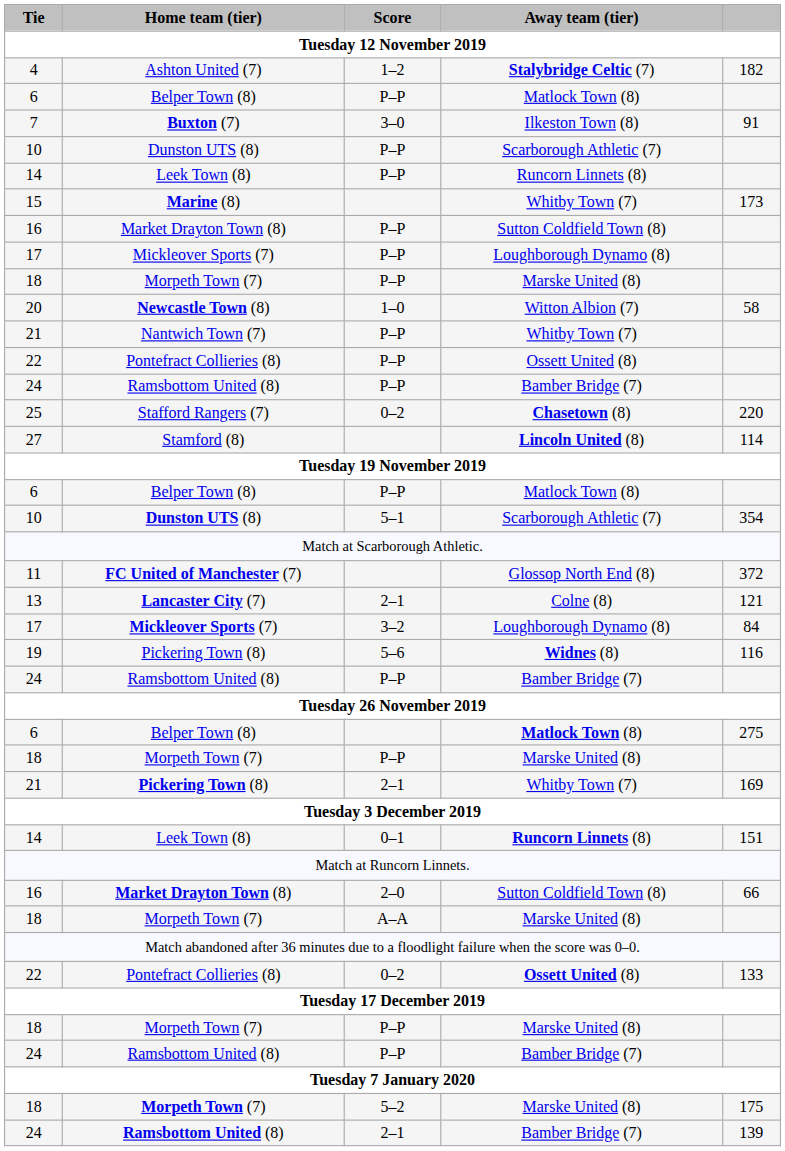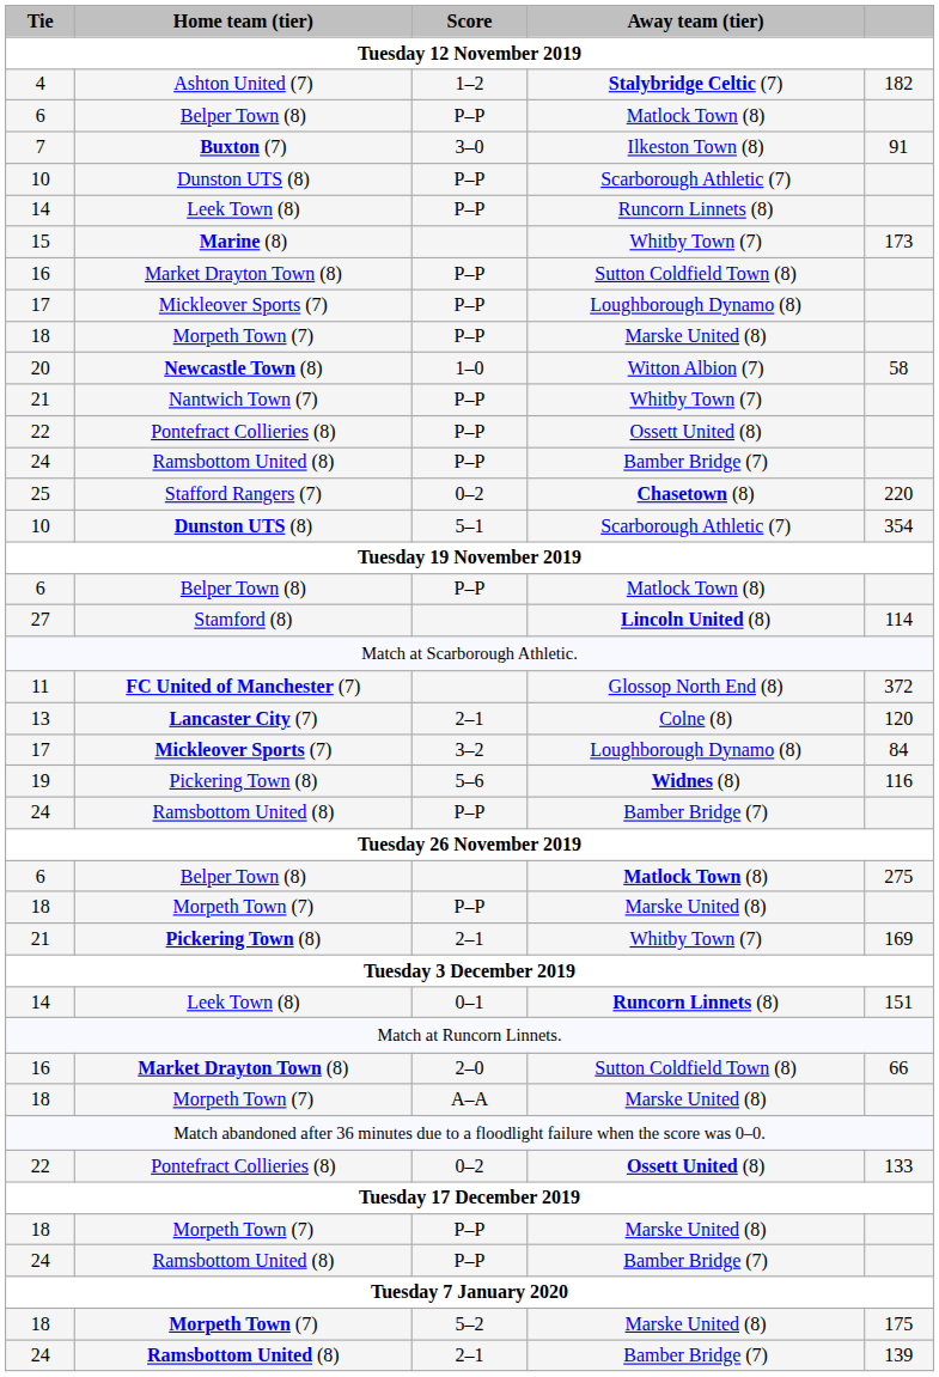rows swapped: 27 <-> 10 / 5–1
13 | column 5: 121 -> 120
